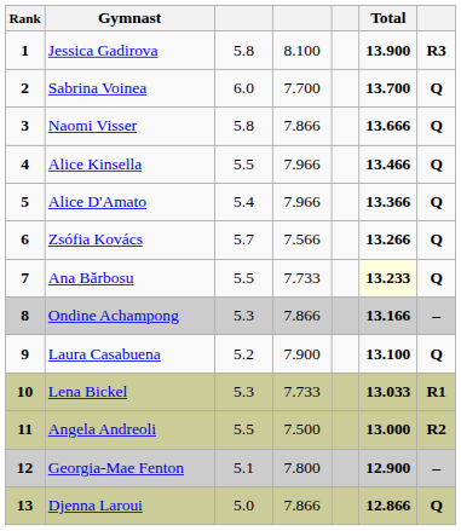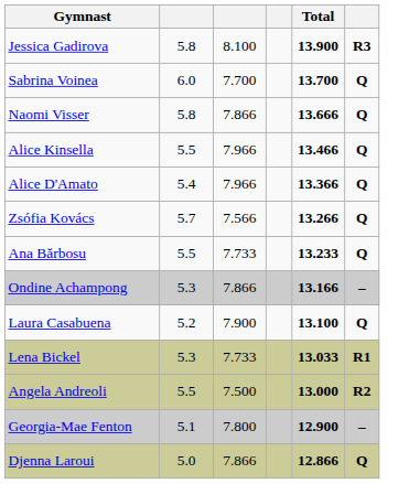- column: Rank | 1 | 2 | 3 | 4 | 5 | 6 | 7 | 8 | 9 | 10 | 11 | 12 | 13
Ana Bărbosu | Total: lightyellow background -> no background
